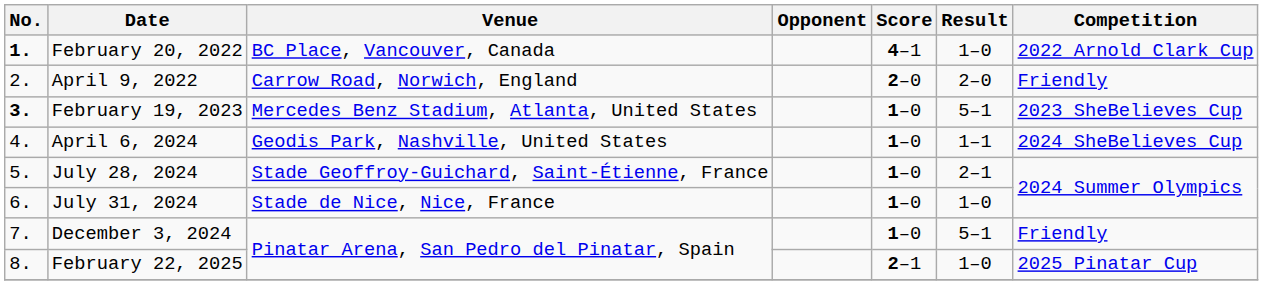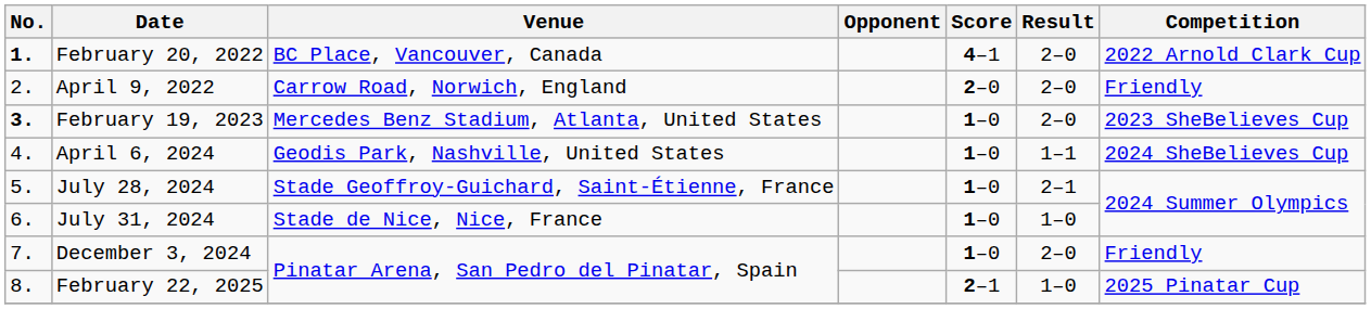February 20, 2022 | Result: 1–0 -> 2–0
February 19, 2023 | Result: 5–1 -> 2–0
December 3, 2024 | Result: 5–1 -> 2–0
